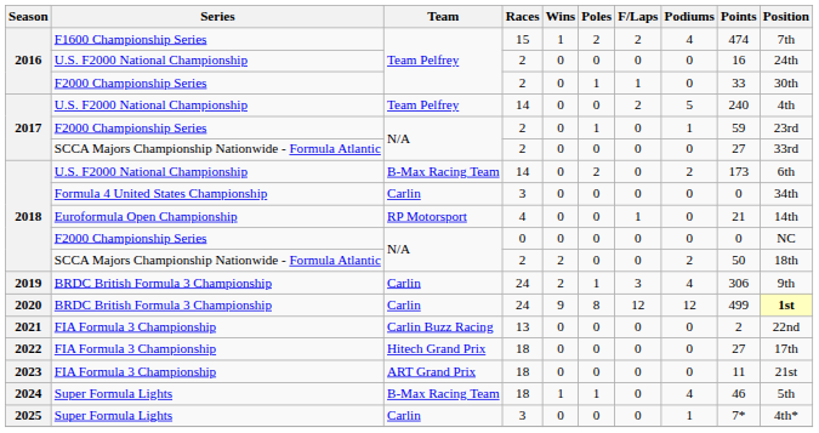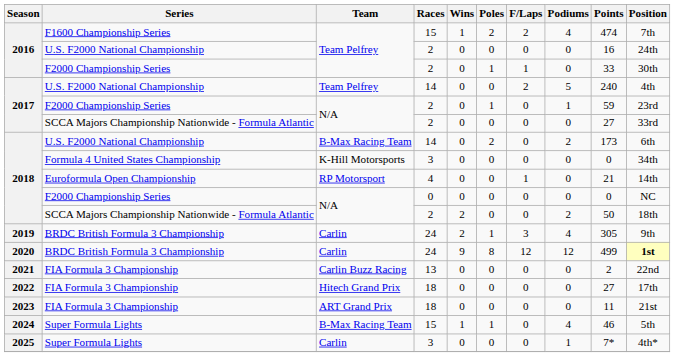2018 / Formula 4 United States Championship | Team: Carlin -> K-Hill Motorsports
2019 | Points: 306 -> 305
2024 | Races: 18 -> 15
